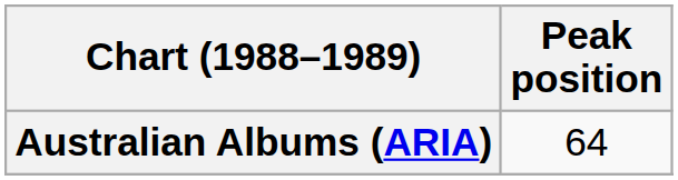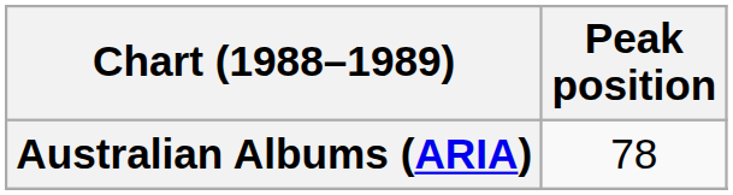Australian Albums (ARIA) | Peak position: 64 -> 78
